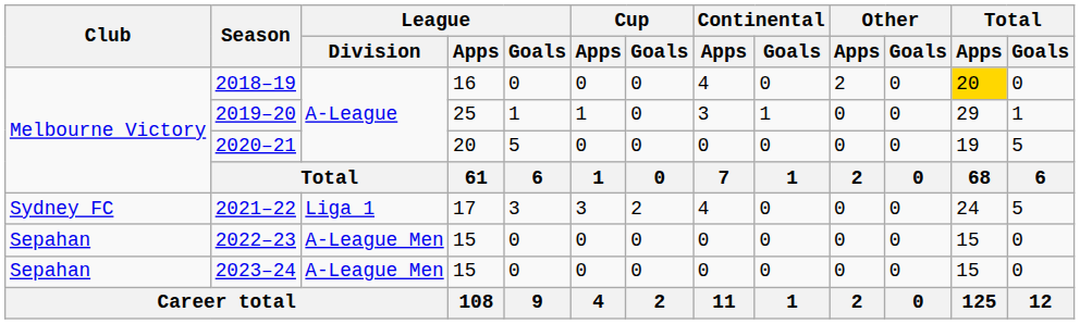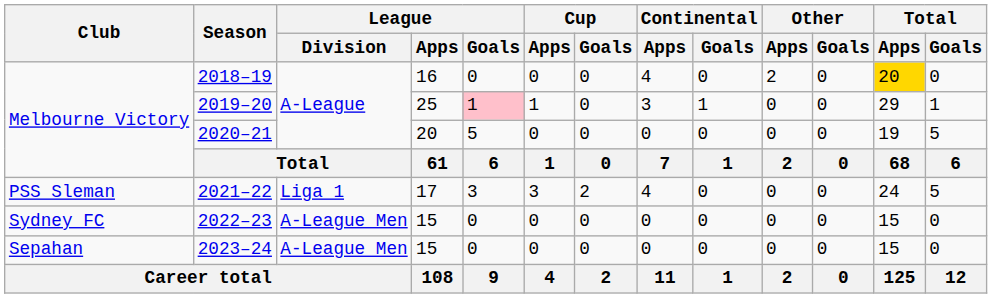2019–20 | League / Goals: no background -> pink background
2021–22 | Club: Sydney FC -> PSS Sleman
2022–23 | Club: Sepahan -> Sydney FC
